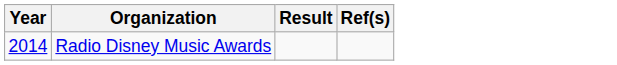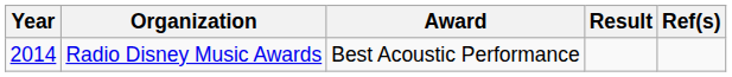+ column: Award | Best Acoustic Performance
